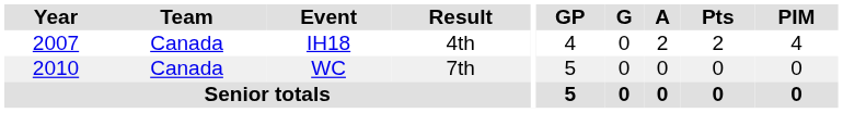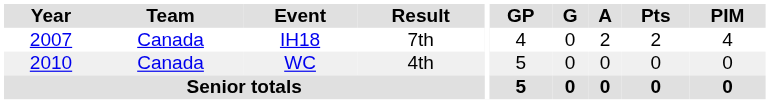IH18 | Result: 4th -> 7th
WC | Result: 7th -> 4th
